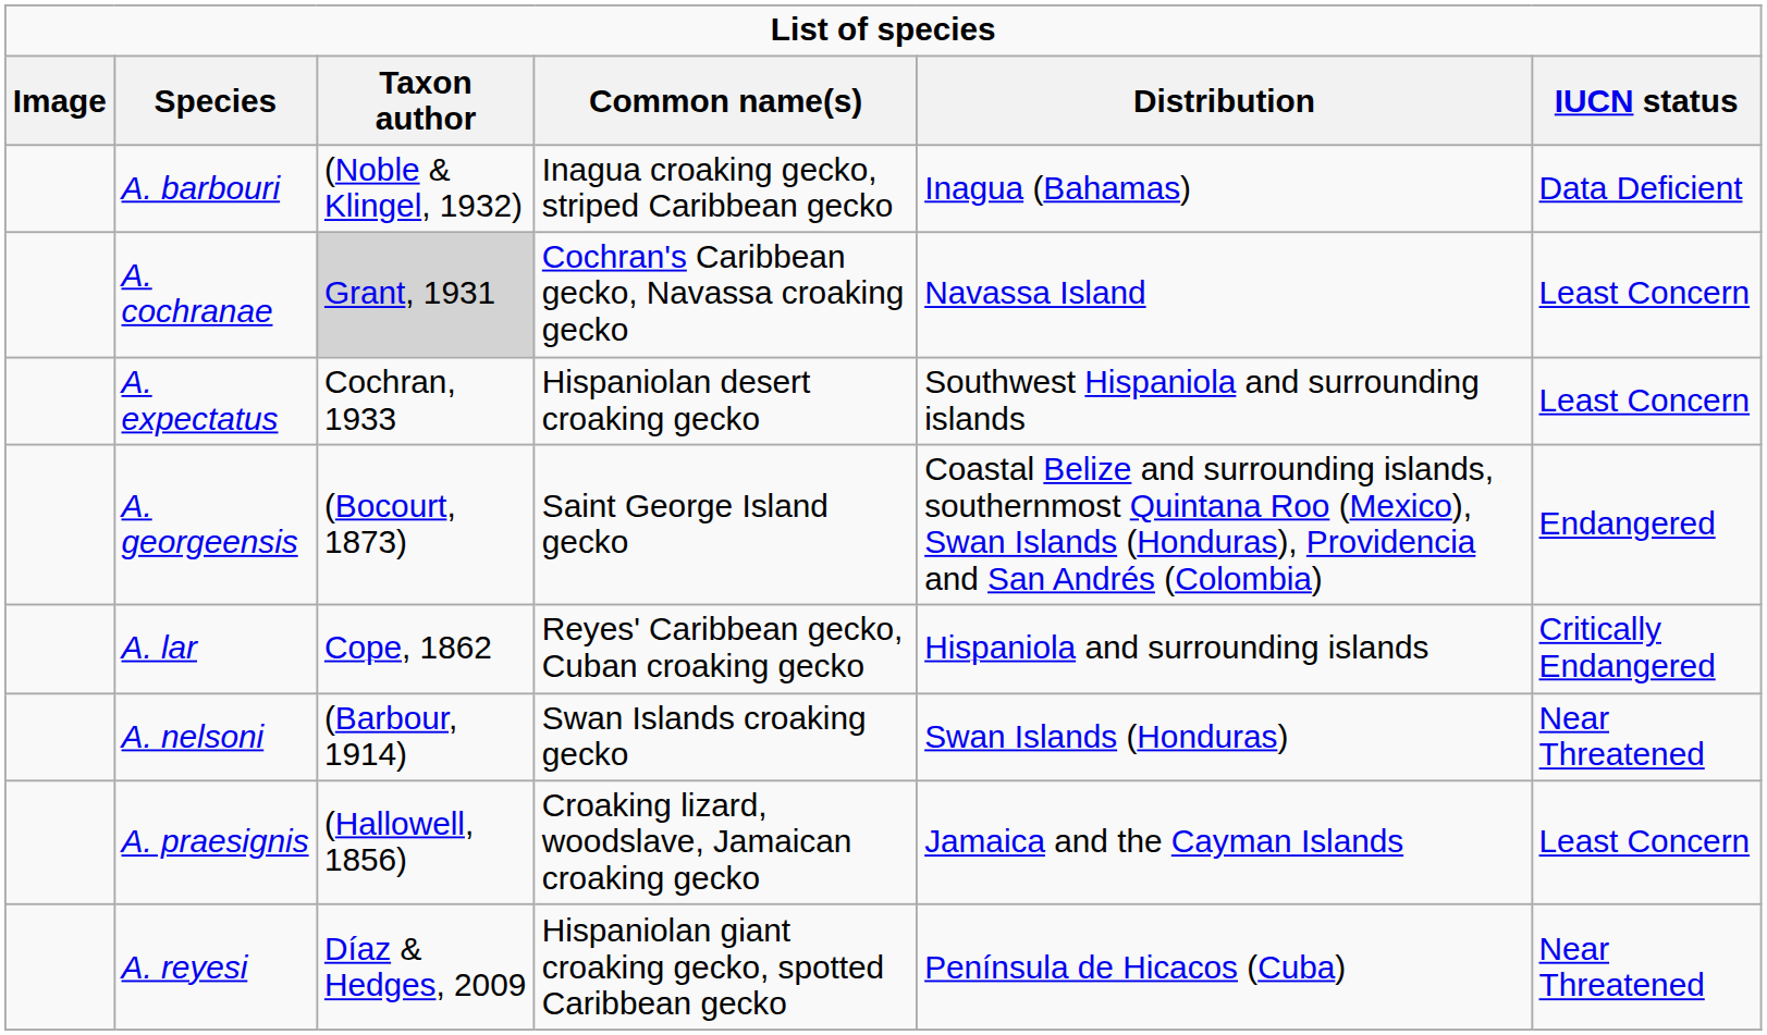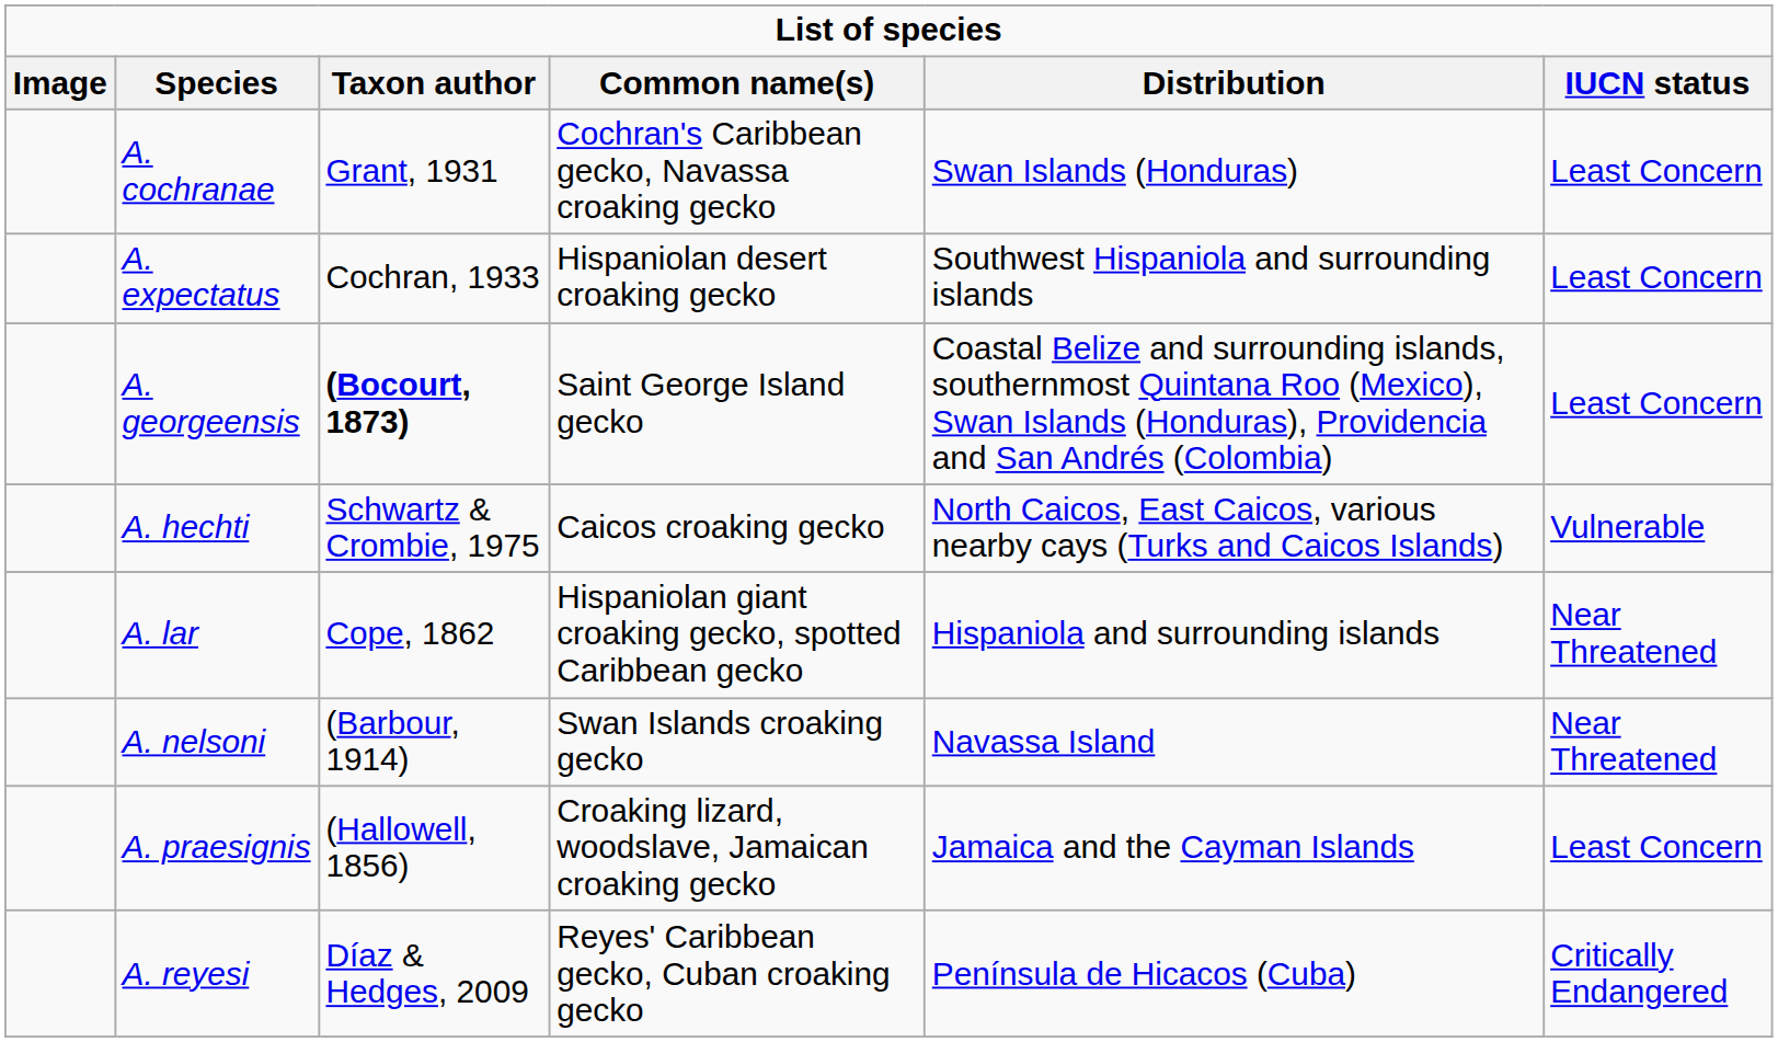- row: A. barbouri | (Noble & Klingel, 1932) | Inagua croaking gecko, striped Caribbean gecko | Inagua (Bahamas) | Data Deficient
A. cochranae | Taxon author: lightgrey background -> no background
A. cochranae | Distribution: Navassa Island -> Swan Islands (Honduras)
A. georgeensis | Taxon author: normal -> bold
A. georgeensis | IUCN status: Endangered -> Least Concern
+ row: A. hechti | Schwartz & Crombie, 1975 | Caicos croaking gecko | North Caicos, East Caicos, various nearby cays (Turks and Caicos Islands) | Vulnerable
A. lar | Common name(s): Reyes' Caribbean gecko, Cuban croaking gecko -> Hispaniolan giant croaking gecko, spotted Caribbean gecko
A. lar | IUCN status: Critically Endangered -> Near Threatened
A. nelsoni | Distribution: Swan Islands (Honduras) -> Navassa Island
A. reyesi | Common name(s): Hispaniolan giant croaking gecko, spotted Caribbean gecko -> Reyes' Caribbean gecko, Cuban croaking gecko
A. reyesi | IUCN status: Near Threatened -> Critically Endangered
